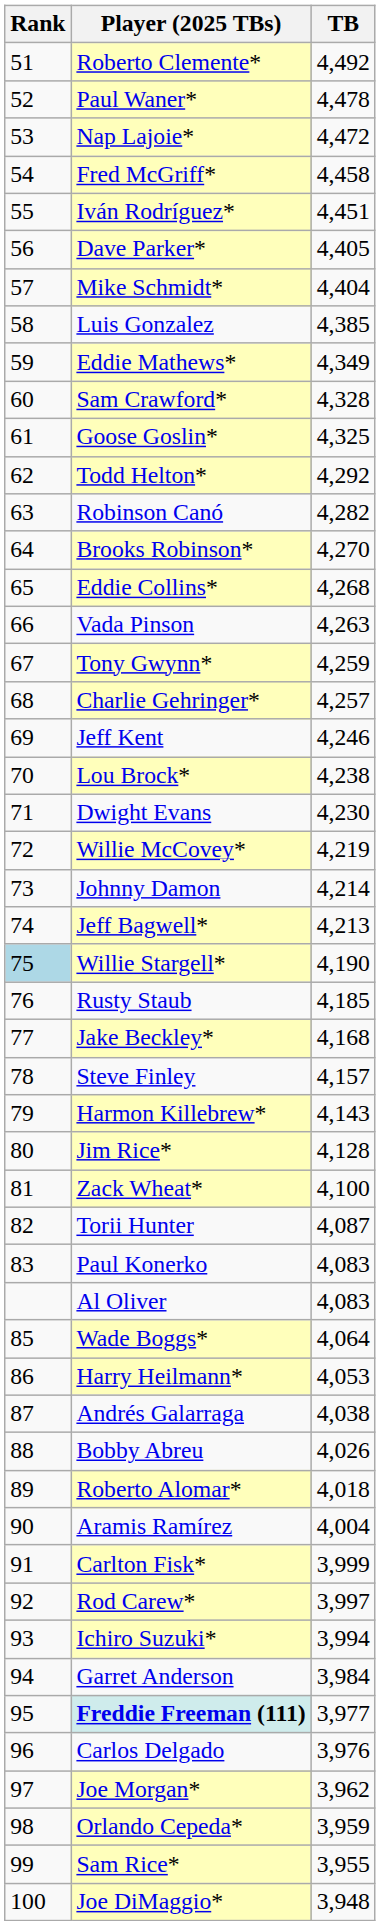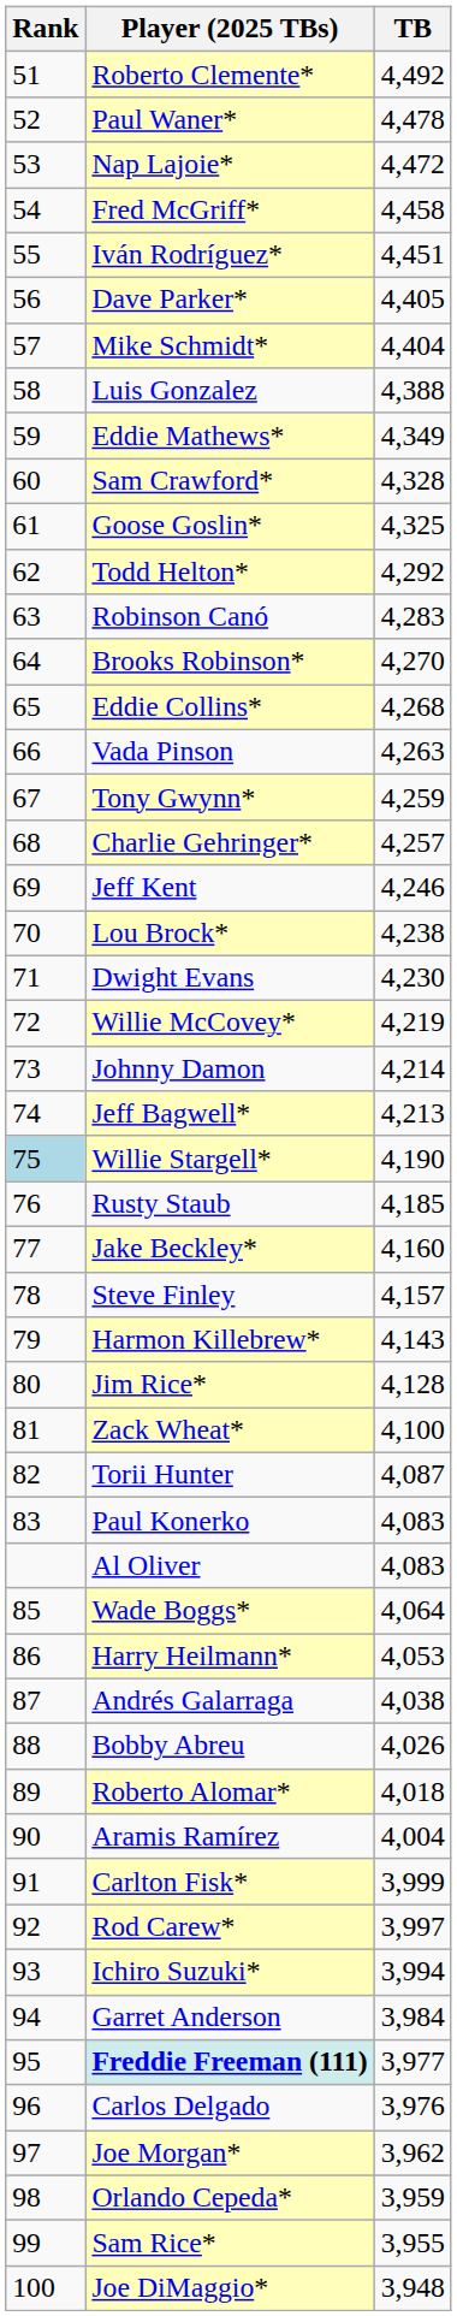Luis Gonzalez | TB: 4,385 -> 4,388
Robinson Canó | TB: 4,282 -> 4,283
Jake Beckley* | TB: 4,168 -> 4,160
